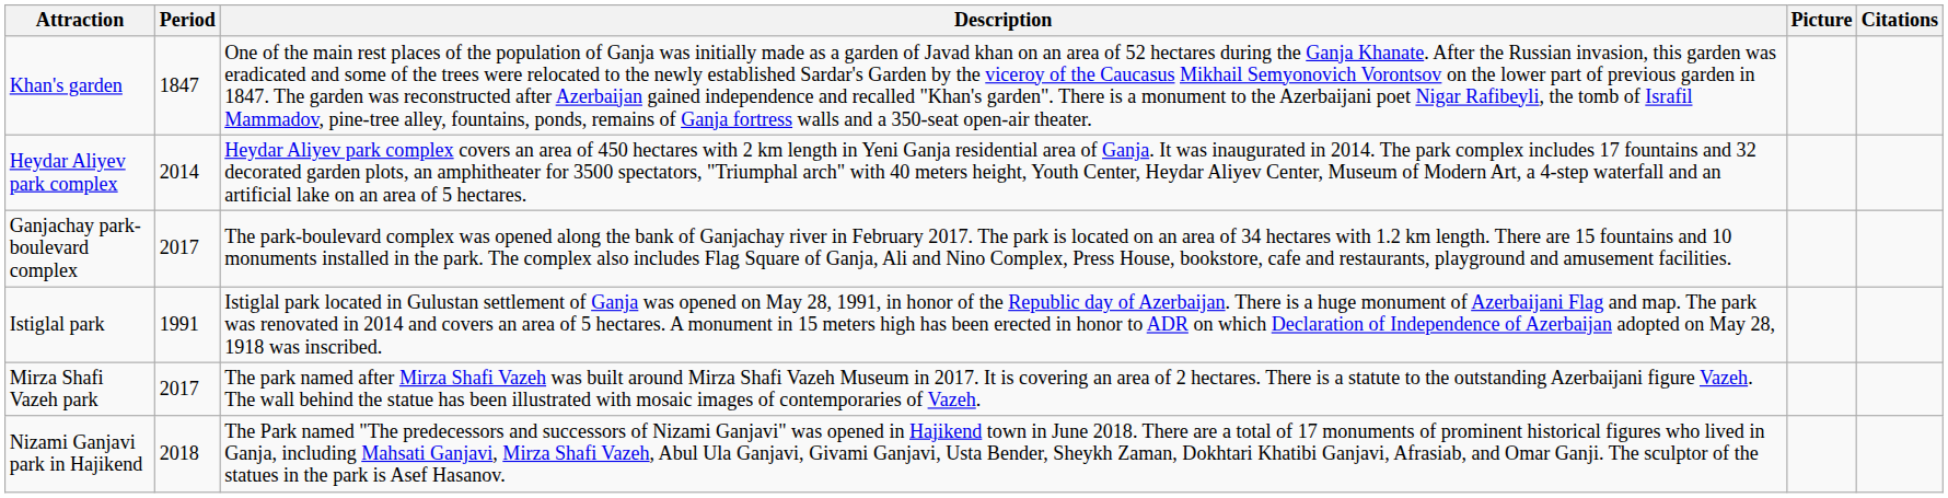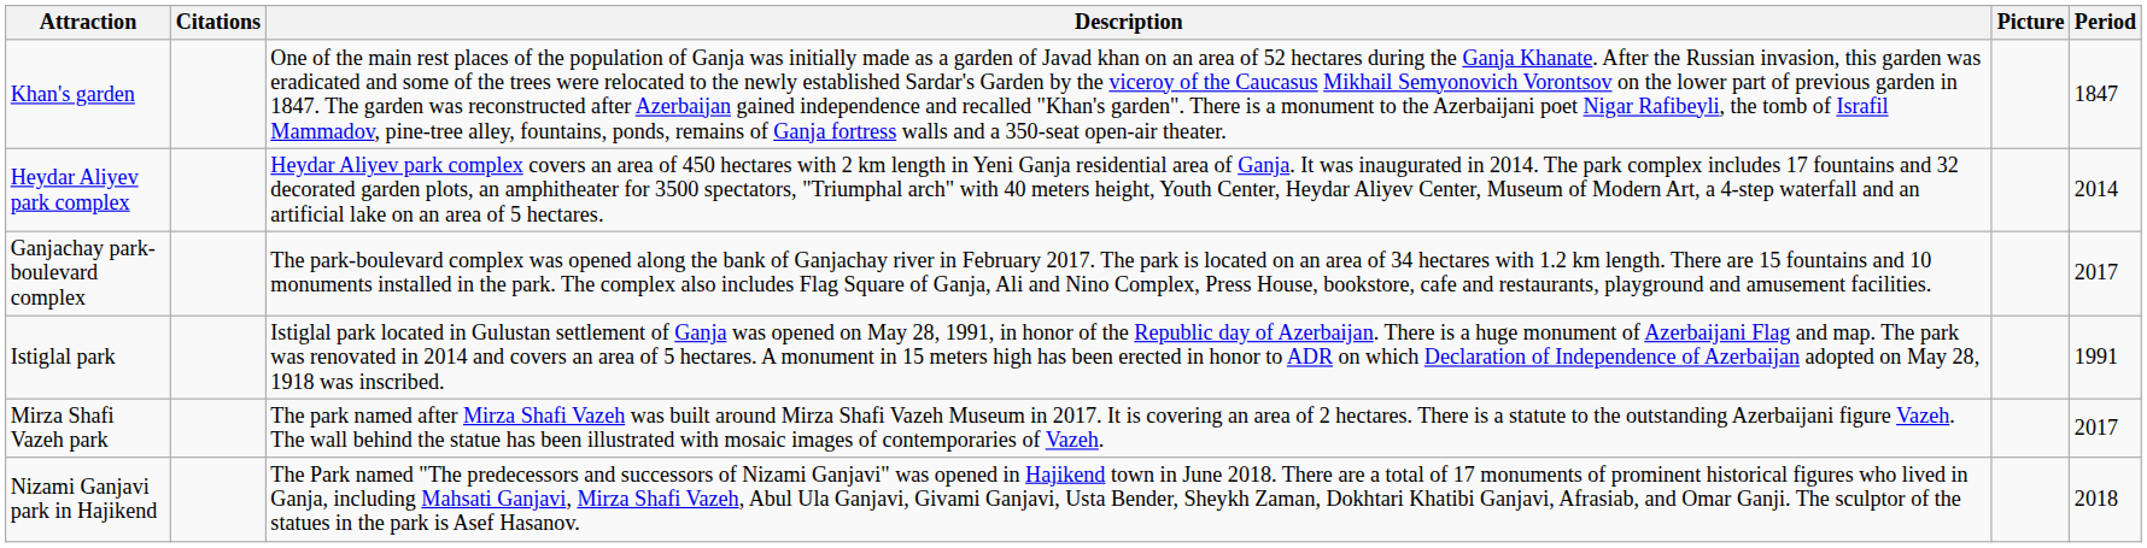columns swapped: Period <-> Citations
